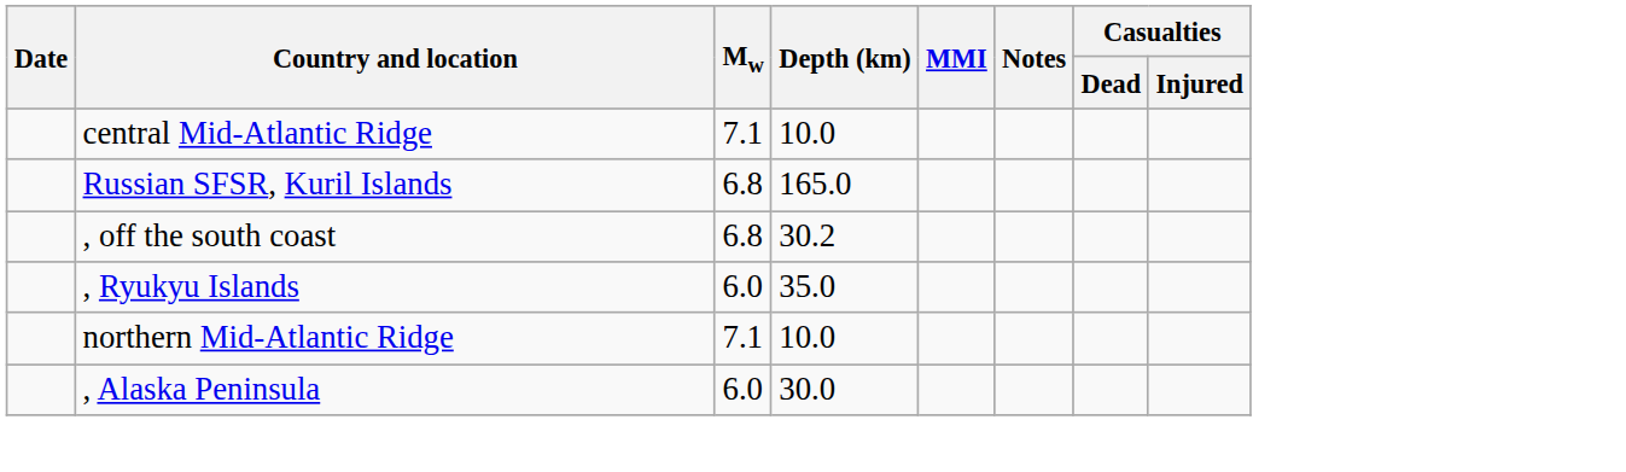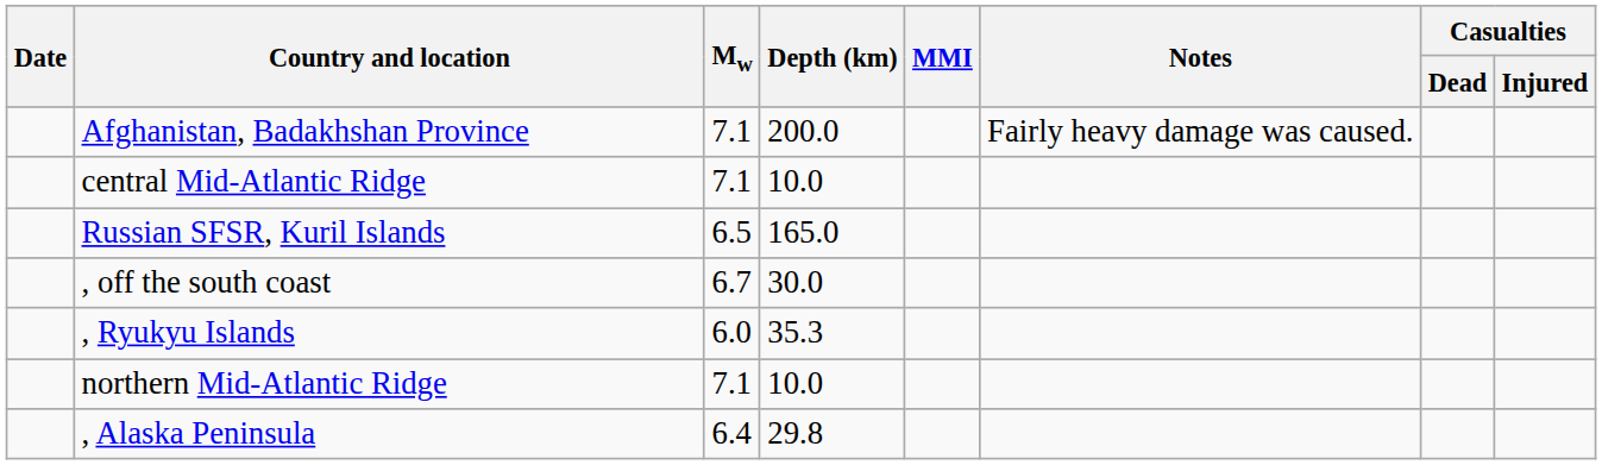+ row: Afghanistan, Badakhshan Province | 7.1 | 200.0 | Fairly heavy damage was caused.
Russian SFSR, Kuril Islands | Mw: 6.8 -> 6.5
, off the south coast | Mw: 6.8 -> 6.7
, off the south coast | Depth (km): 30.2 -> 30.0
, Ryukyu Islands | Depth (km): 35.0 -> 35.3
, Alaska Peninsula | Mw: 6.0 -> 6.4
, Alaska Peninsula | Depth (km): 30.0 -> 29.8
